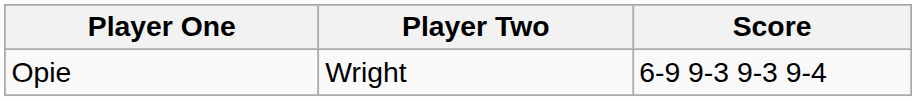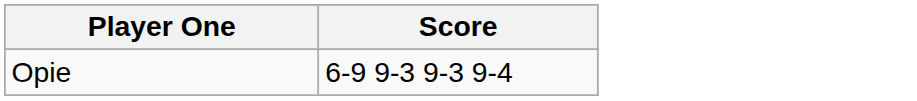- column: Player Two | Wright
